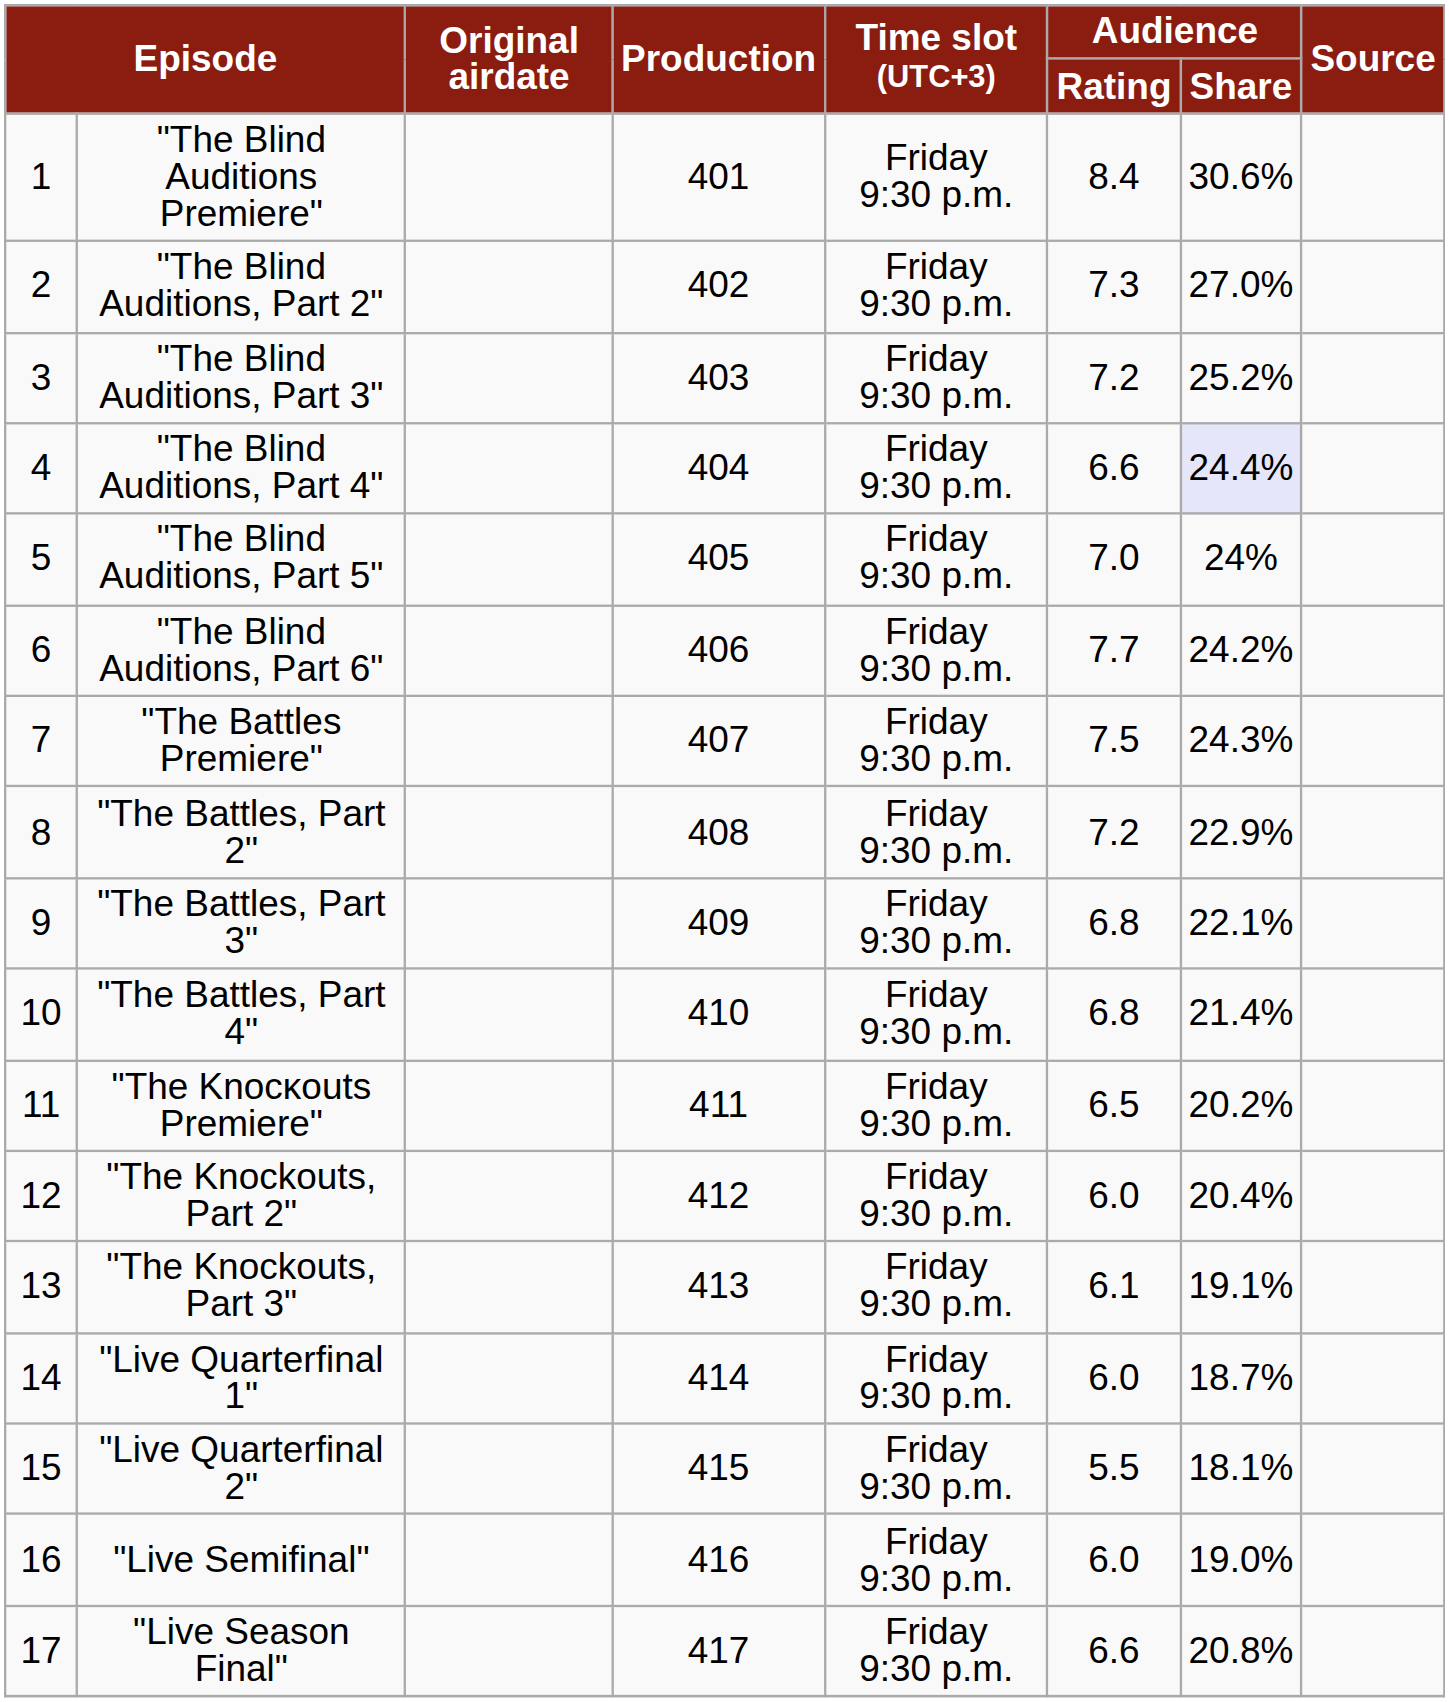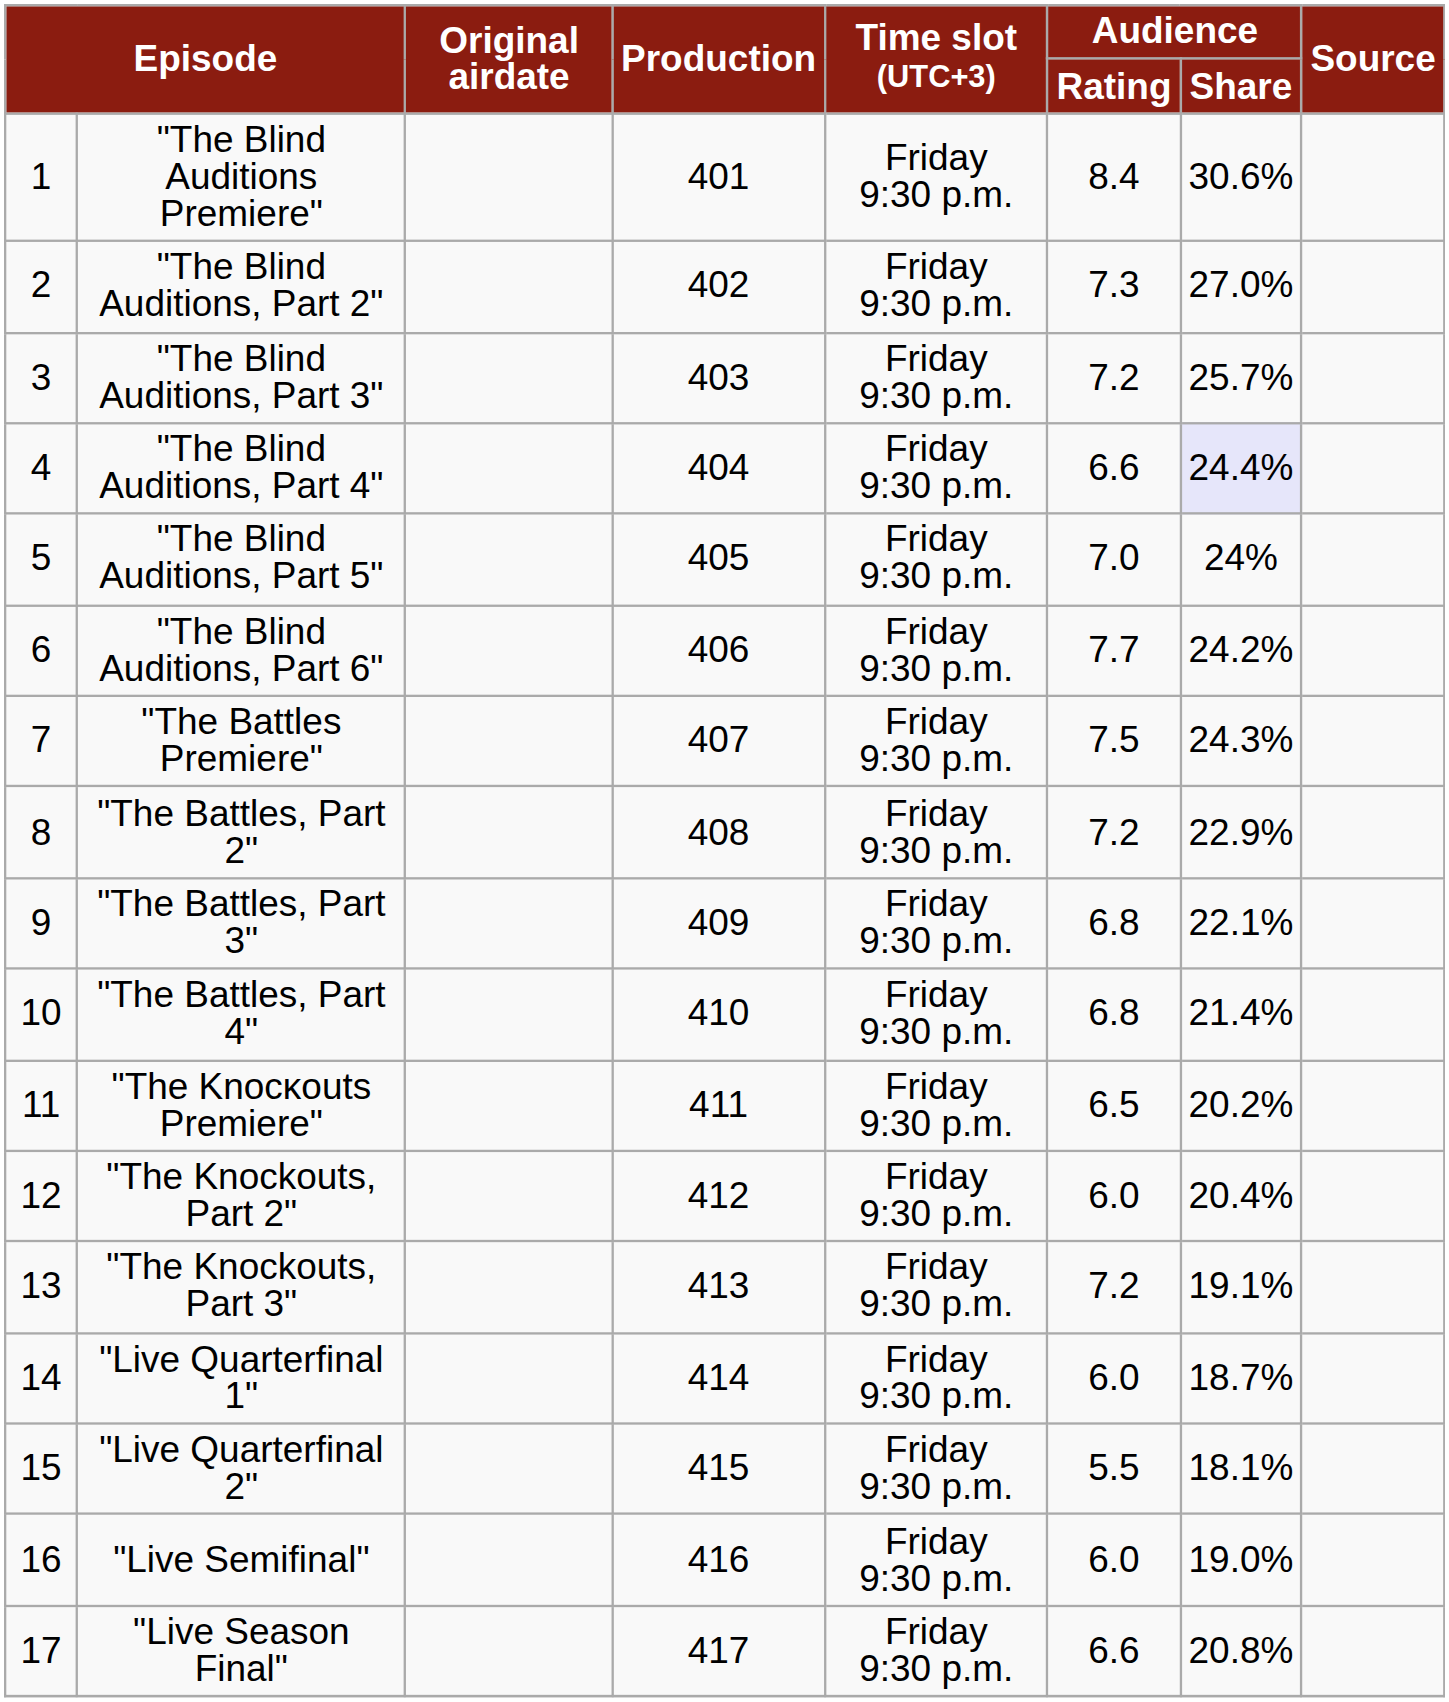"The Blind Auditions, Part 3" | Audience / Share: 25.2% -> 25.7%
"The Knockouts, Part 3" | Audience / Rating: 6.1 -> 7.2
